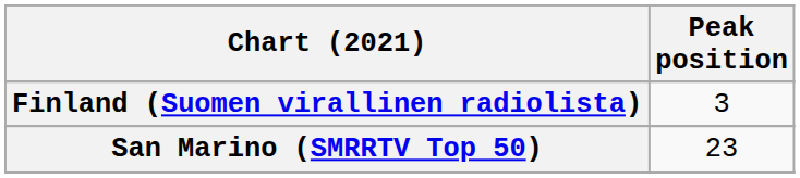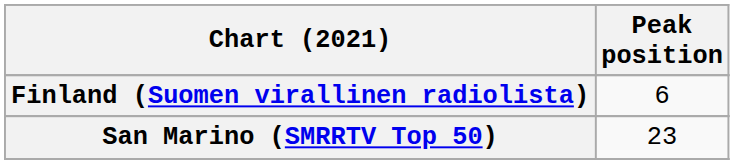Finland (Suomen virallinen radiolista) | Peak position: 3 -> 6
